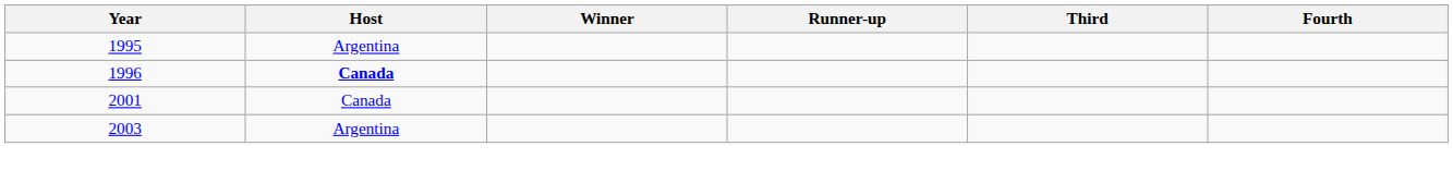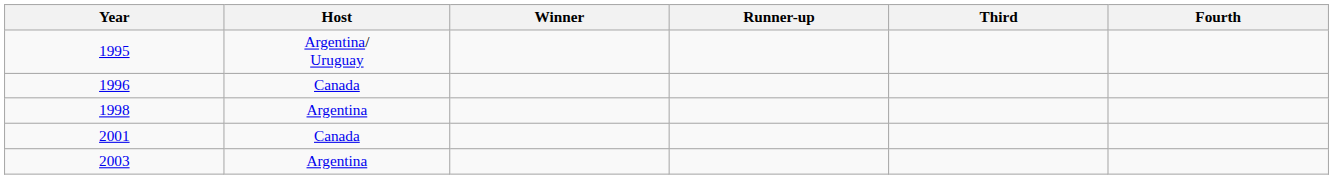1995 | Host: Argentina -> Argentina/ Uruguay
1996 | Host: bold -> normal
+ row: 1998 | Argentina
